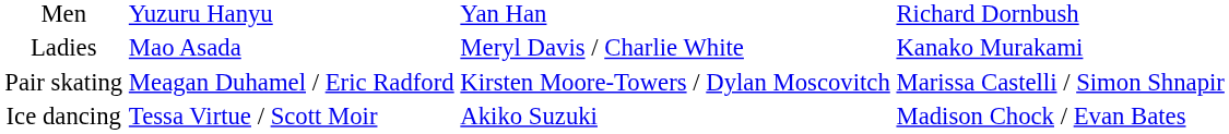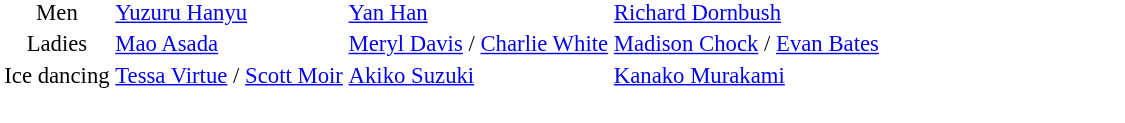Ladies | column 4: Kanako Murakami -> Madison Chock / Evan Bates
- row: Pair skating | Meagan Duhamel / Eric Radford | Kirsten Moore-Towers / Dylan Moscovitch | Marissa Castelli / Simon Shnapir
Ice dancing | column 4: Madison Chock / Evan Bates -> Kanako Murakami
